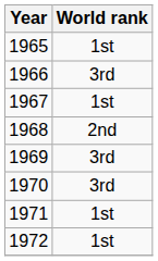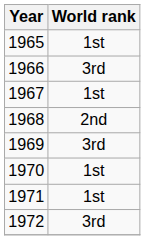1970 | World rank: 3rd -> 1st
1972 | World rank: 1st -> 3rd
